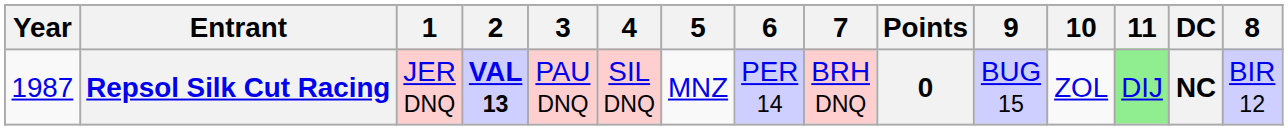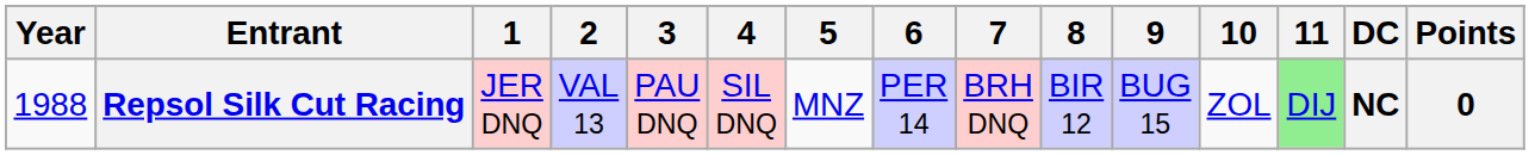columns swapped: 8 <-> Points
Repsol Silk Cut Racing | Year: 1987 -> 1988
Repsol Silk Cut Racing | 2: bold -> normal
